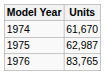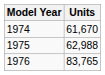1975 | Units: 62,987 -> 62,988
